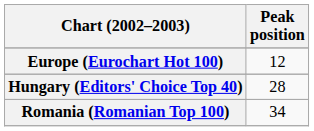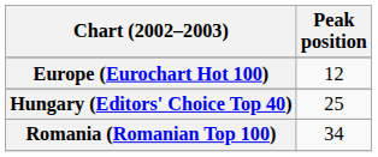Hungary (Editors' Choice Top 40) | Peak position: 28 -> 25
